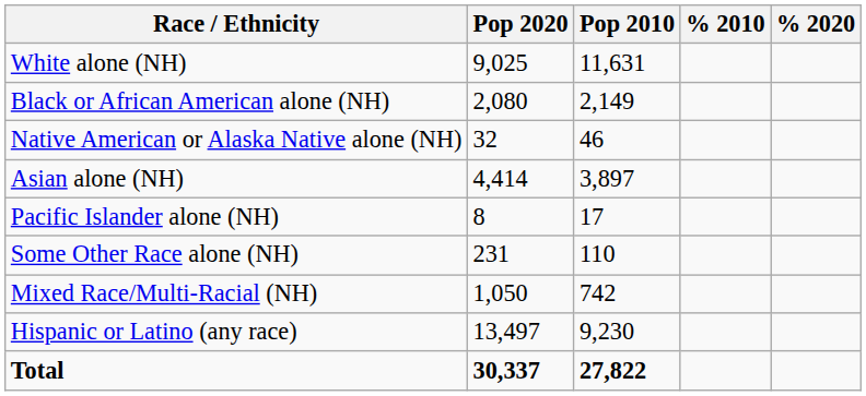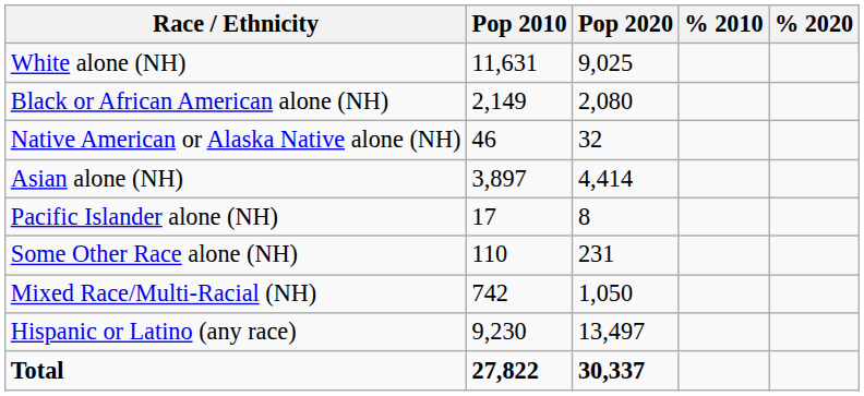columns swapped: Pop 2010 <-> Pop 2020
